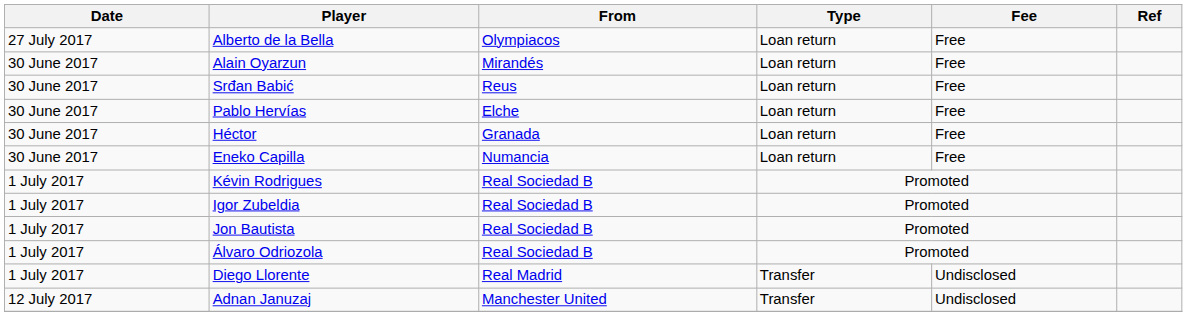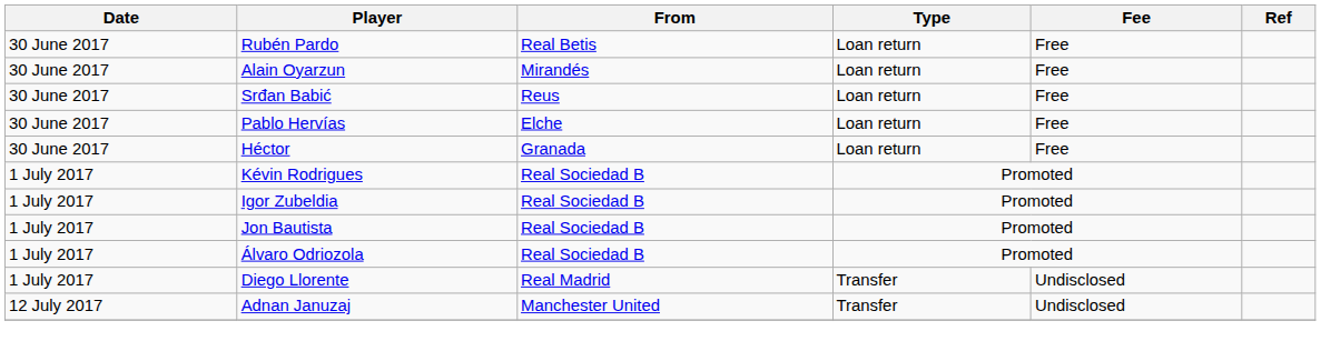- row: 27 July 2017 | Alberto de la Bella | Olympiacos | Loan return | Free
+ row: 30 June 2017 | Rubén Pardo | Real Betis | Loan return | Free
- row: 30 June 2017 | Eneko Capilla | Numancia | Loan return | Free
